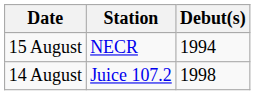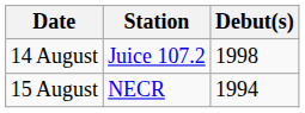rows swapped: 14 August <-> 15 August
